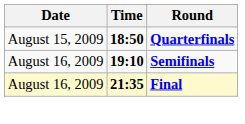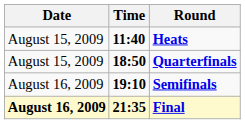+ row: August 15, 2009 | 11:40 | Heats
Final | Date: normal -> bold
